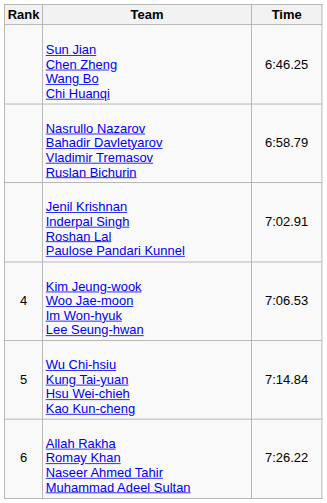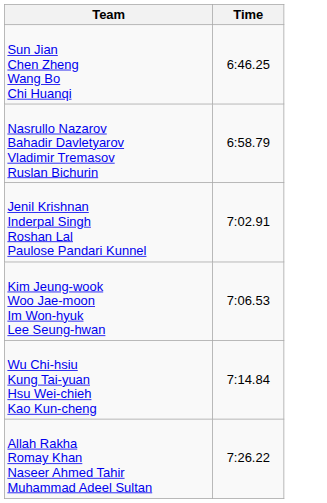- column: Rank | 4 | 5 | 6
